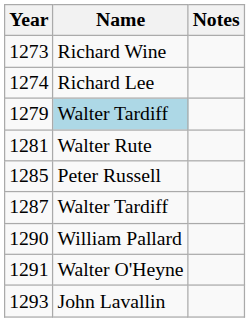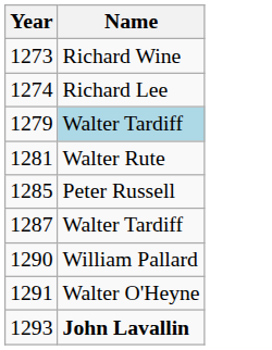- column: Notes
1293 | Name: normal -> bold
